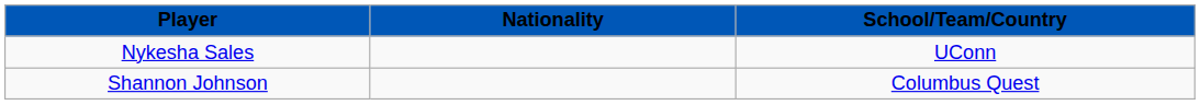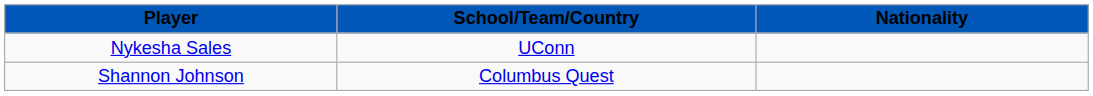columns swapped: Nationality <-> School/Team/Country
